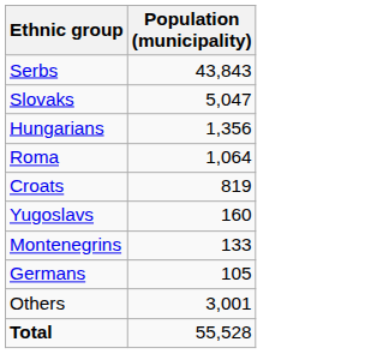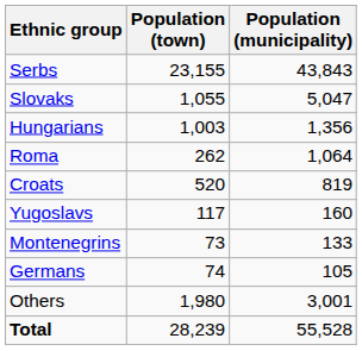+ column: Population (town) | 23,155 | 1,055 | 1,003 | 262 | 520 | 117 | 73 | 74 | 1,980 | 28,239
